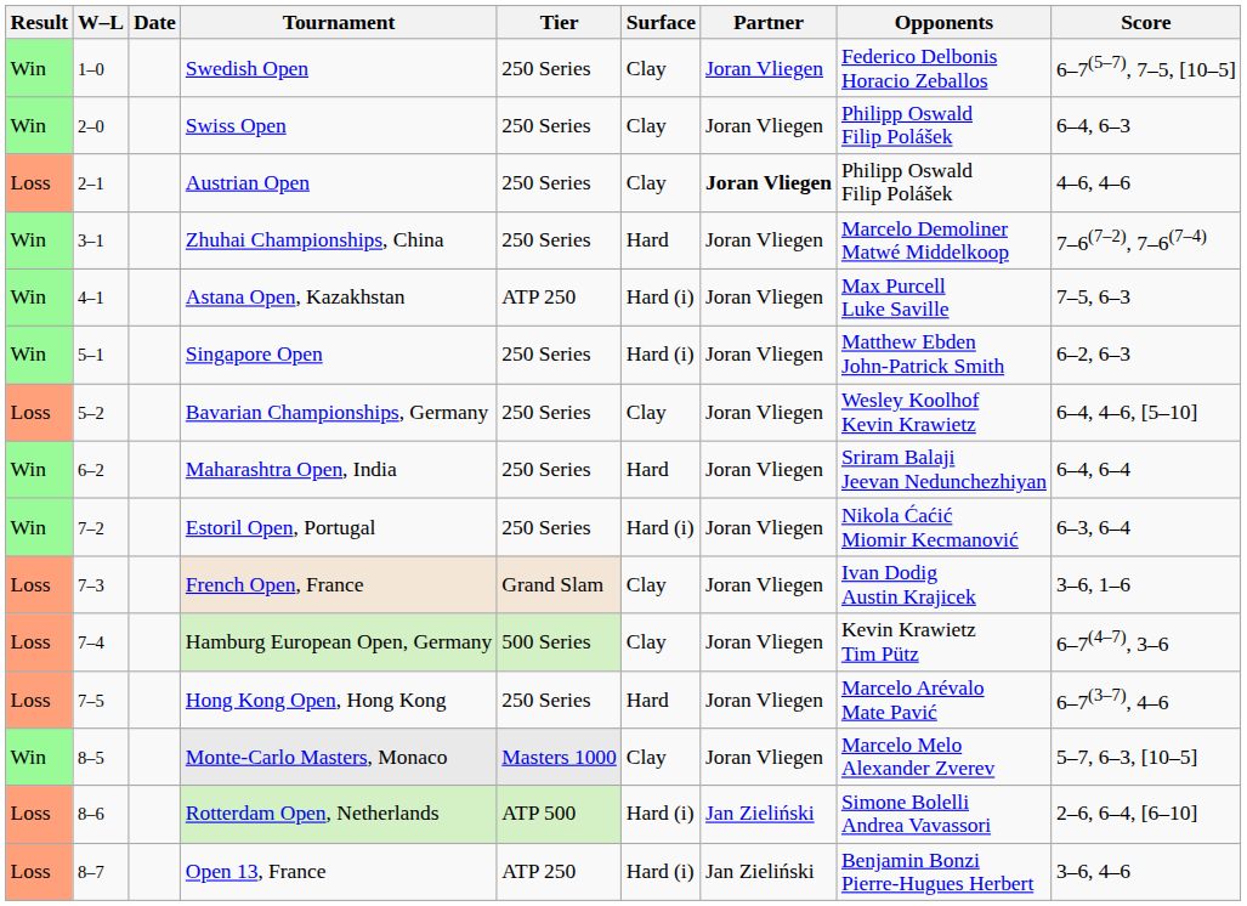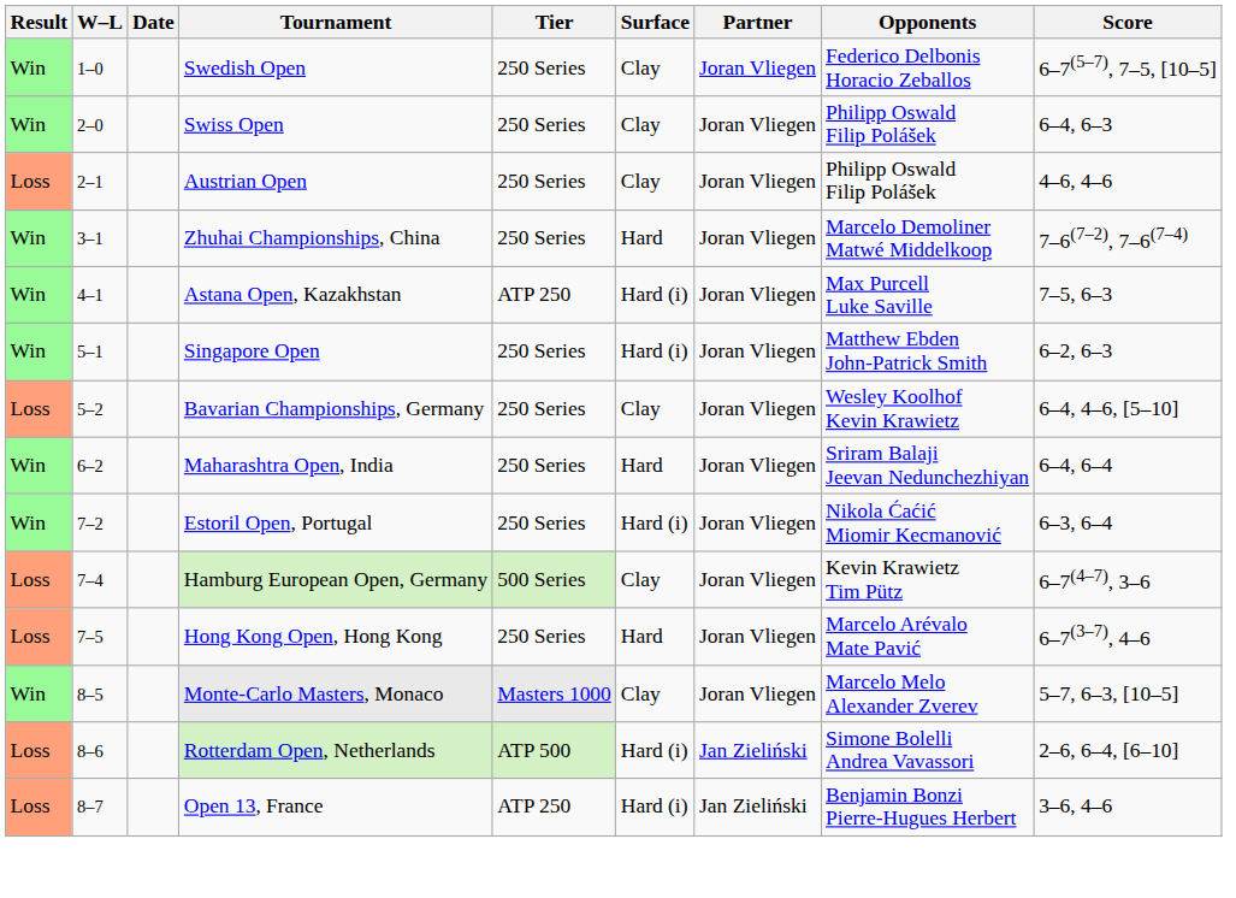Austrian Open | Partner: bold -> normal
- row: Loss | 7–3 | French Open, France | Grand Slam | Clay | Joran Vliegen | Ivan Dodig Austin Krajicek | 3–6, 1–6
